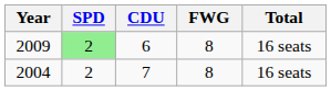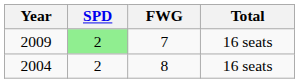- column: CDU | 6 | 7
2009 | FWG: 8 -> 7
